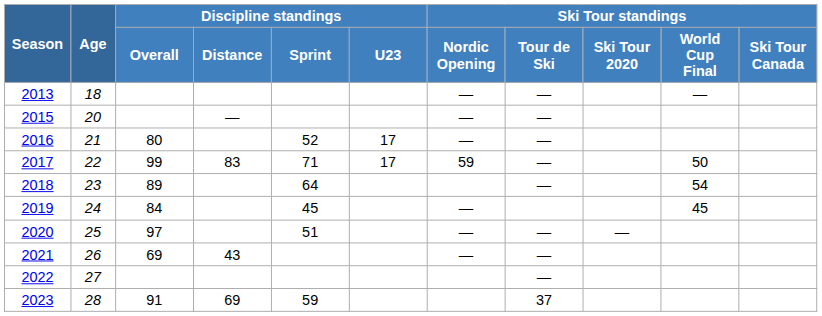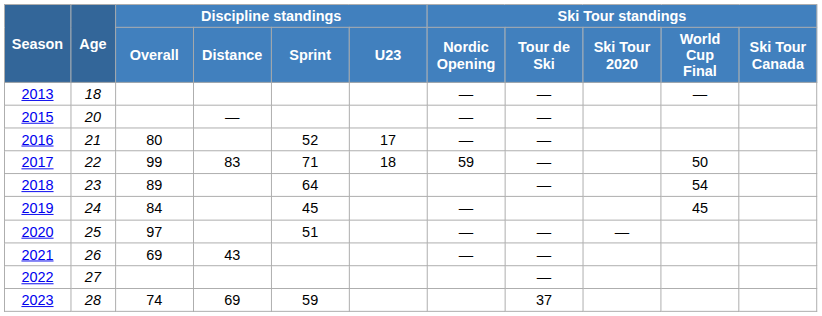2017 | Discipline standings / U23: 17 -> 18
2023 | Discipline standings / Overall: 91 -> 74
